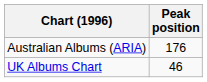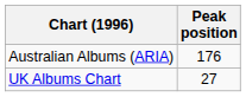UK Albums Chart | Peak position: 46 -> 27
